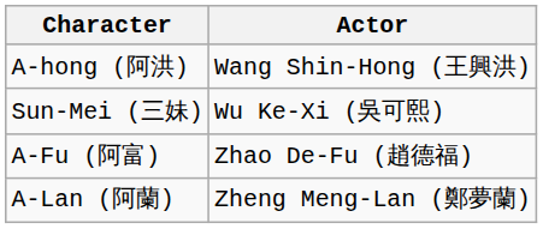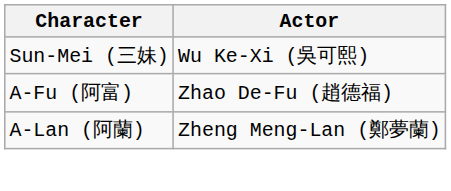- row: A-hong (阿洪) | Wang Shin-Hong (王興洪)
